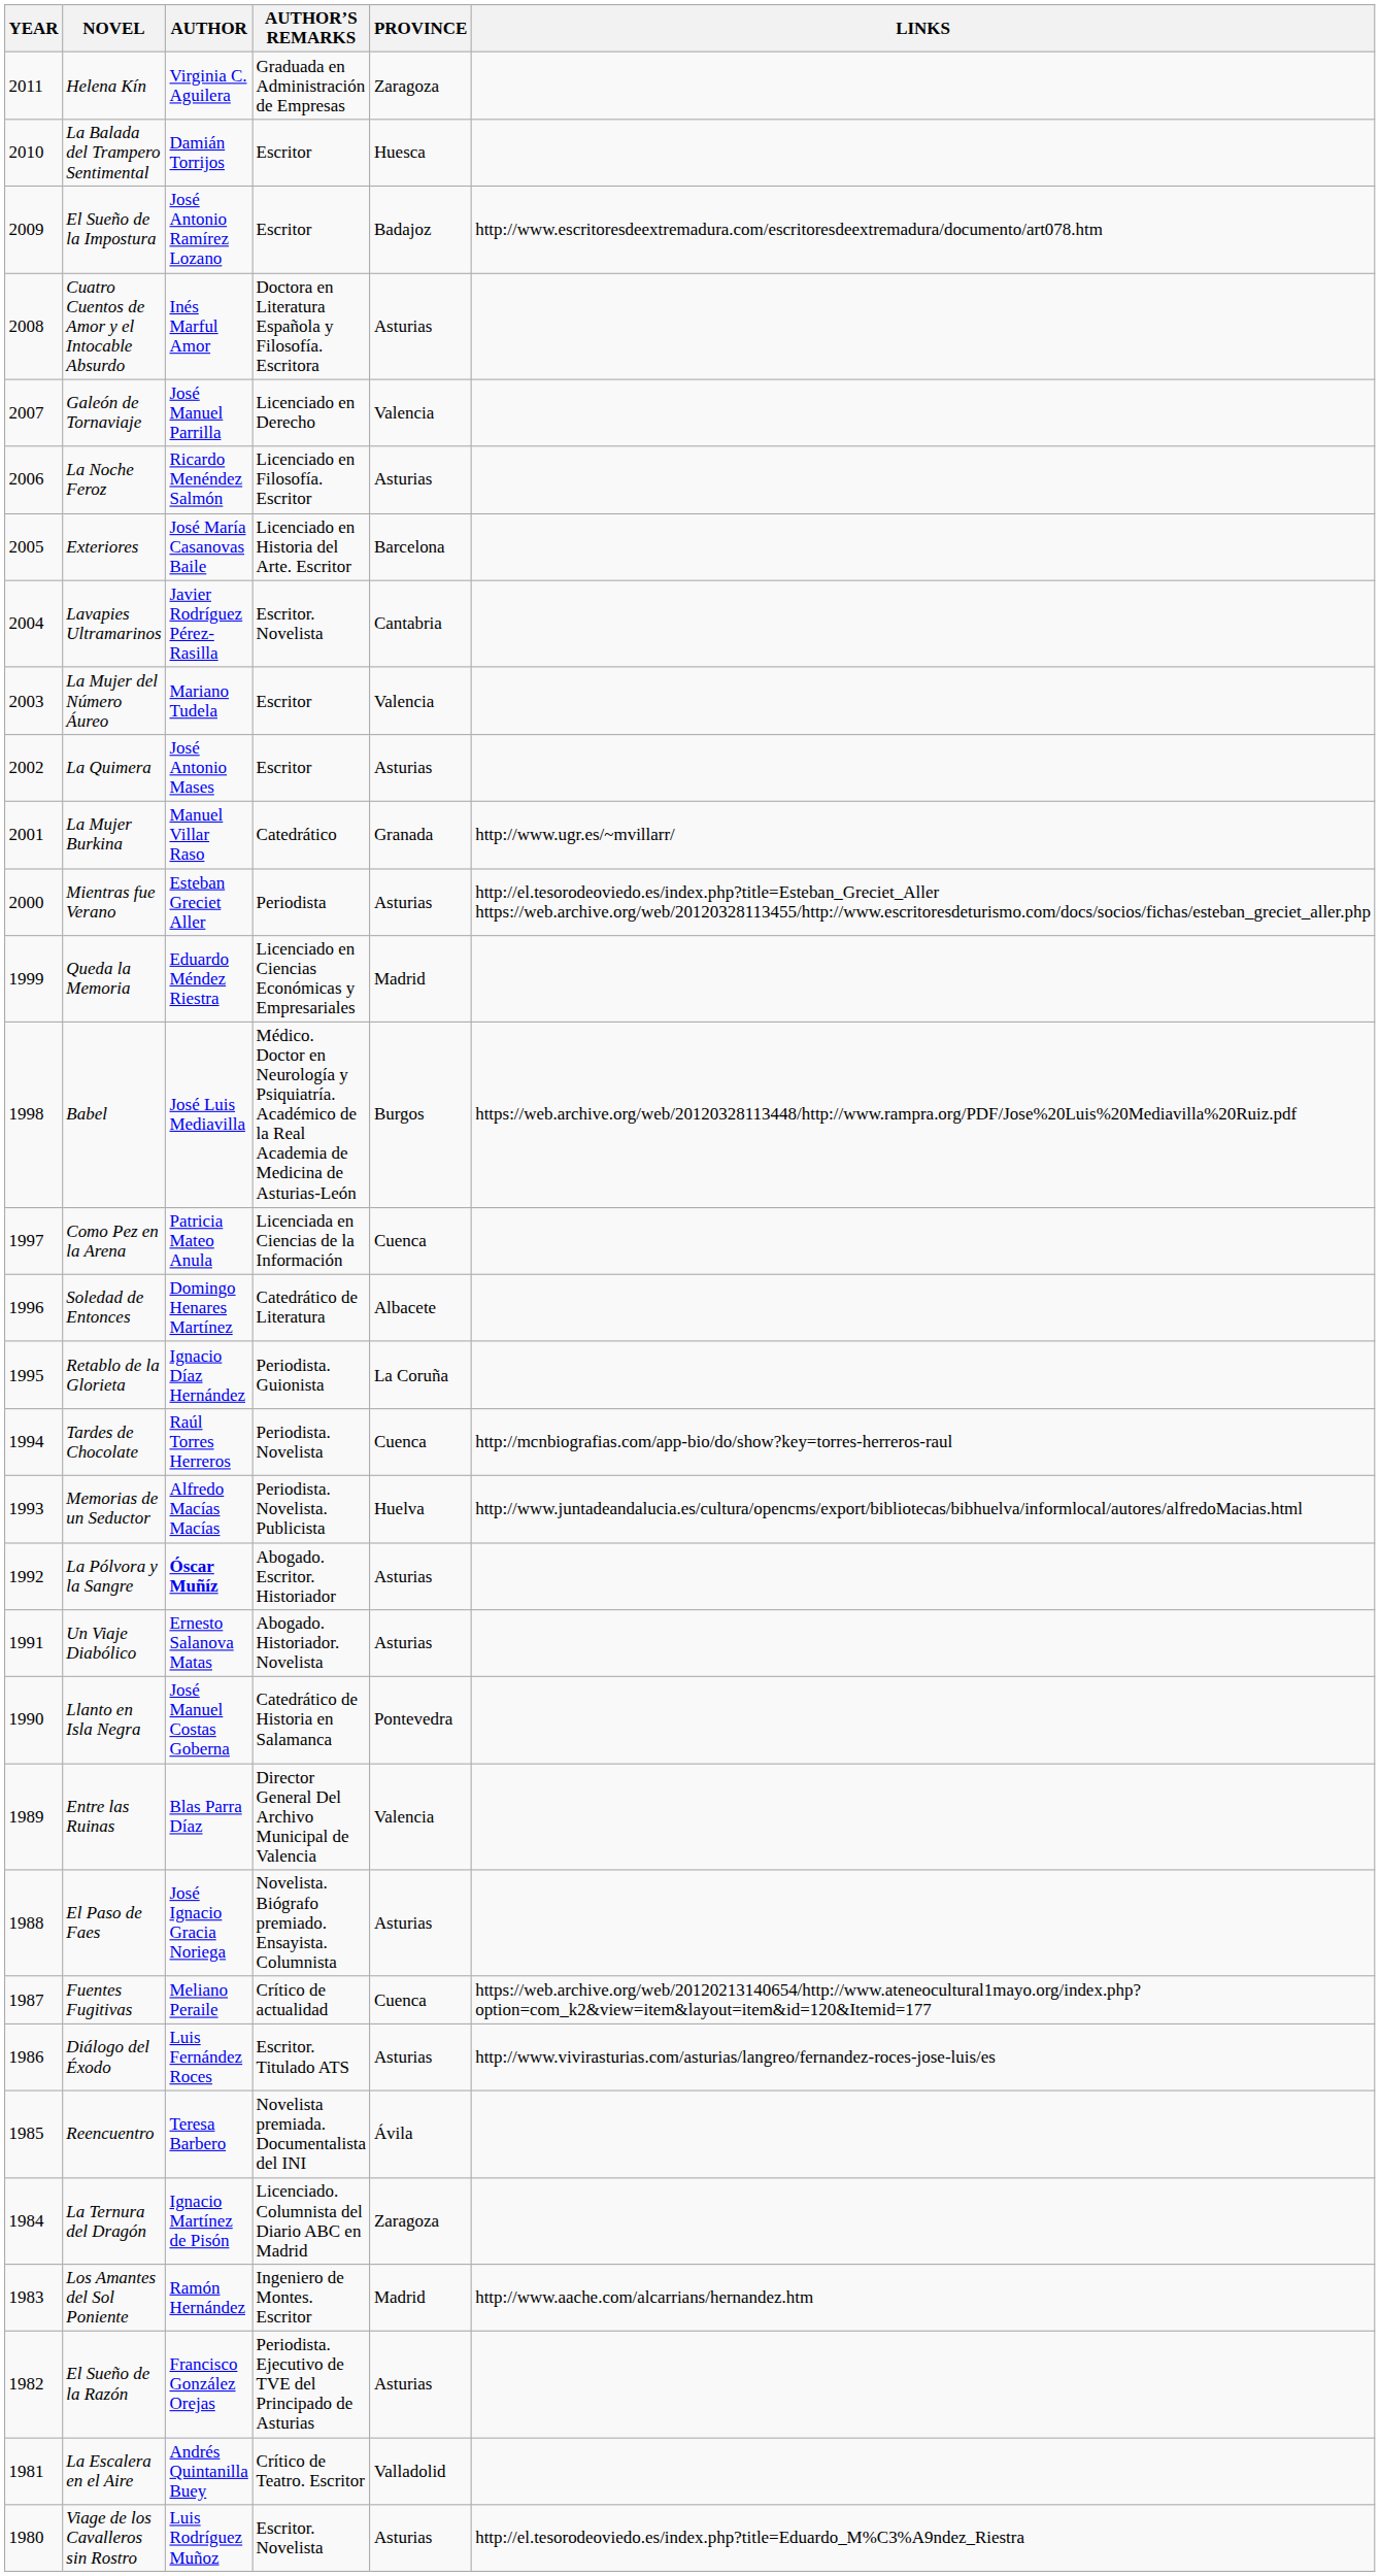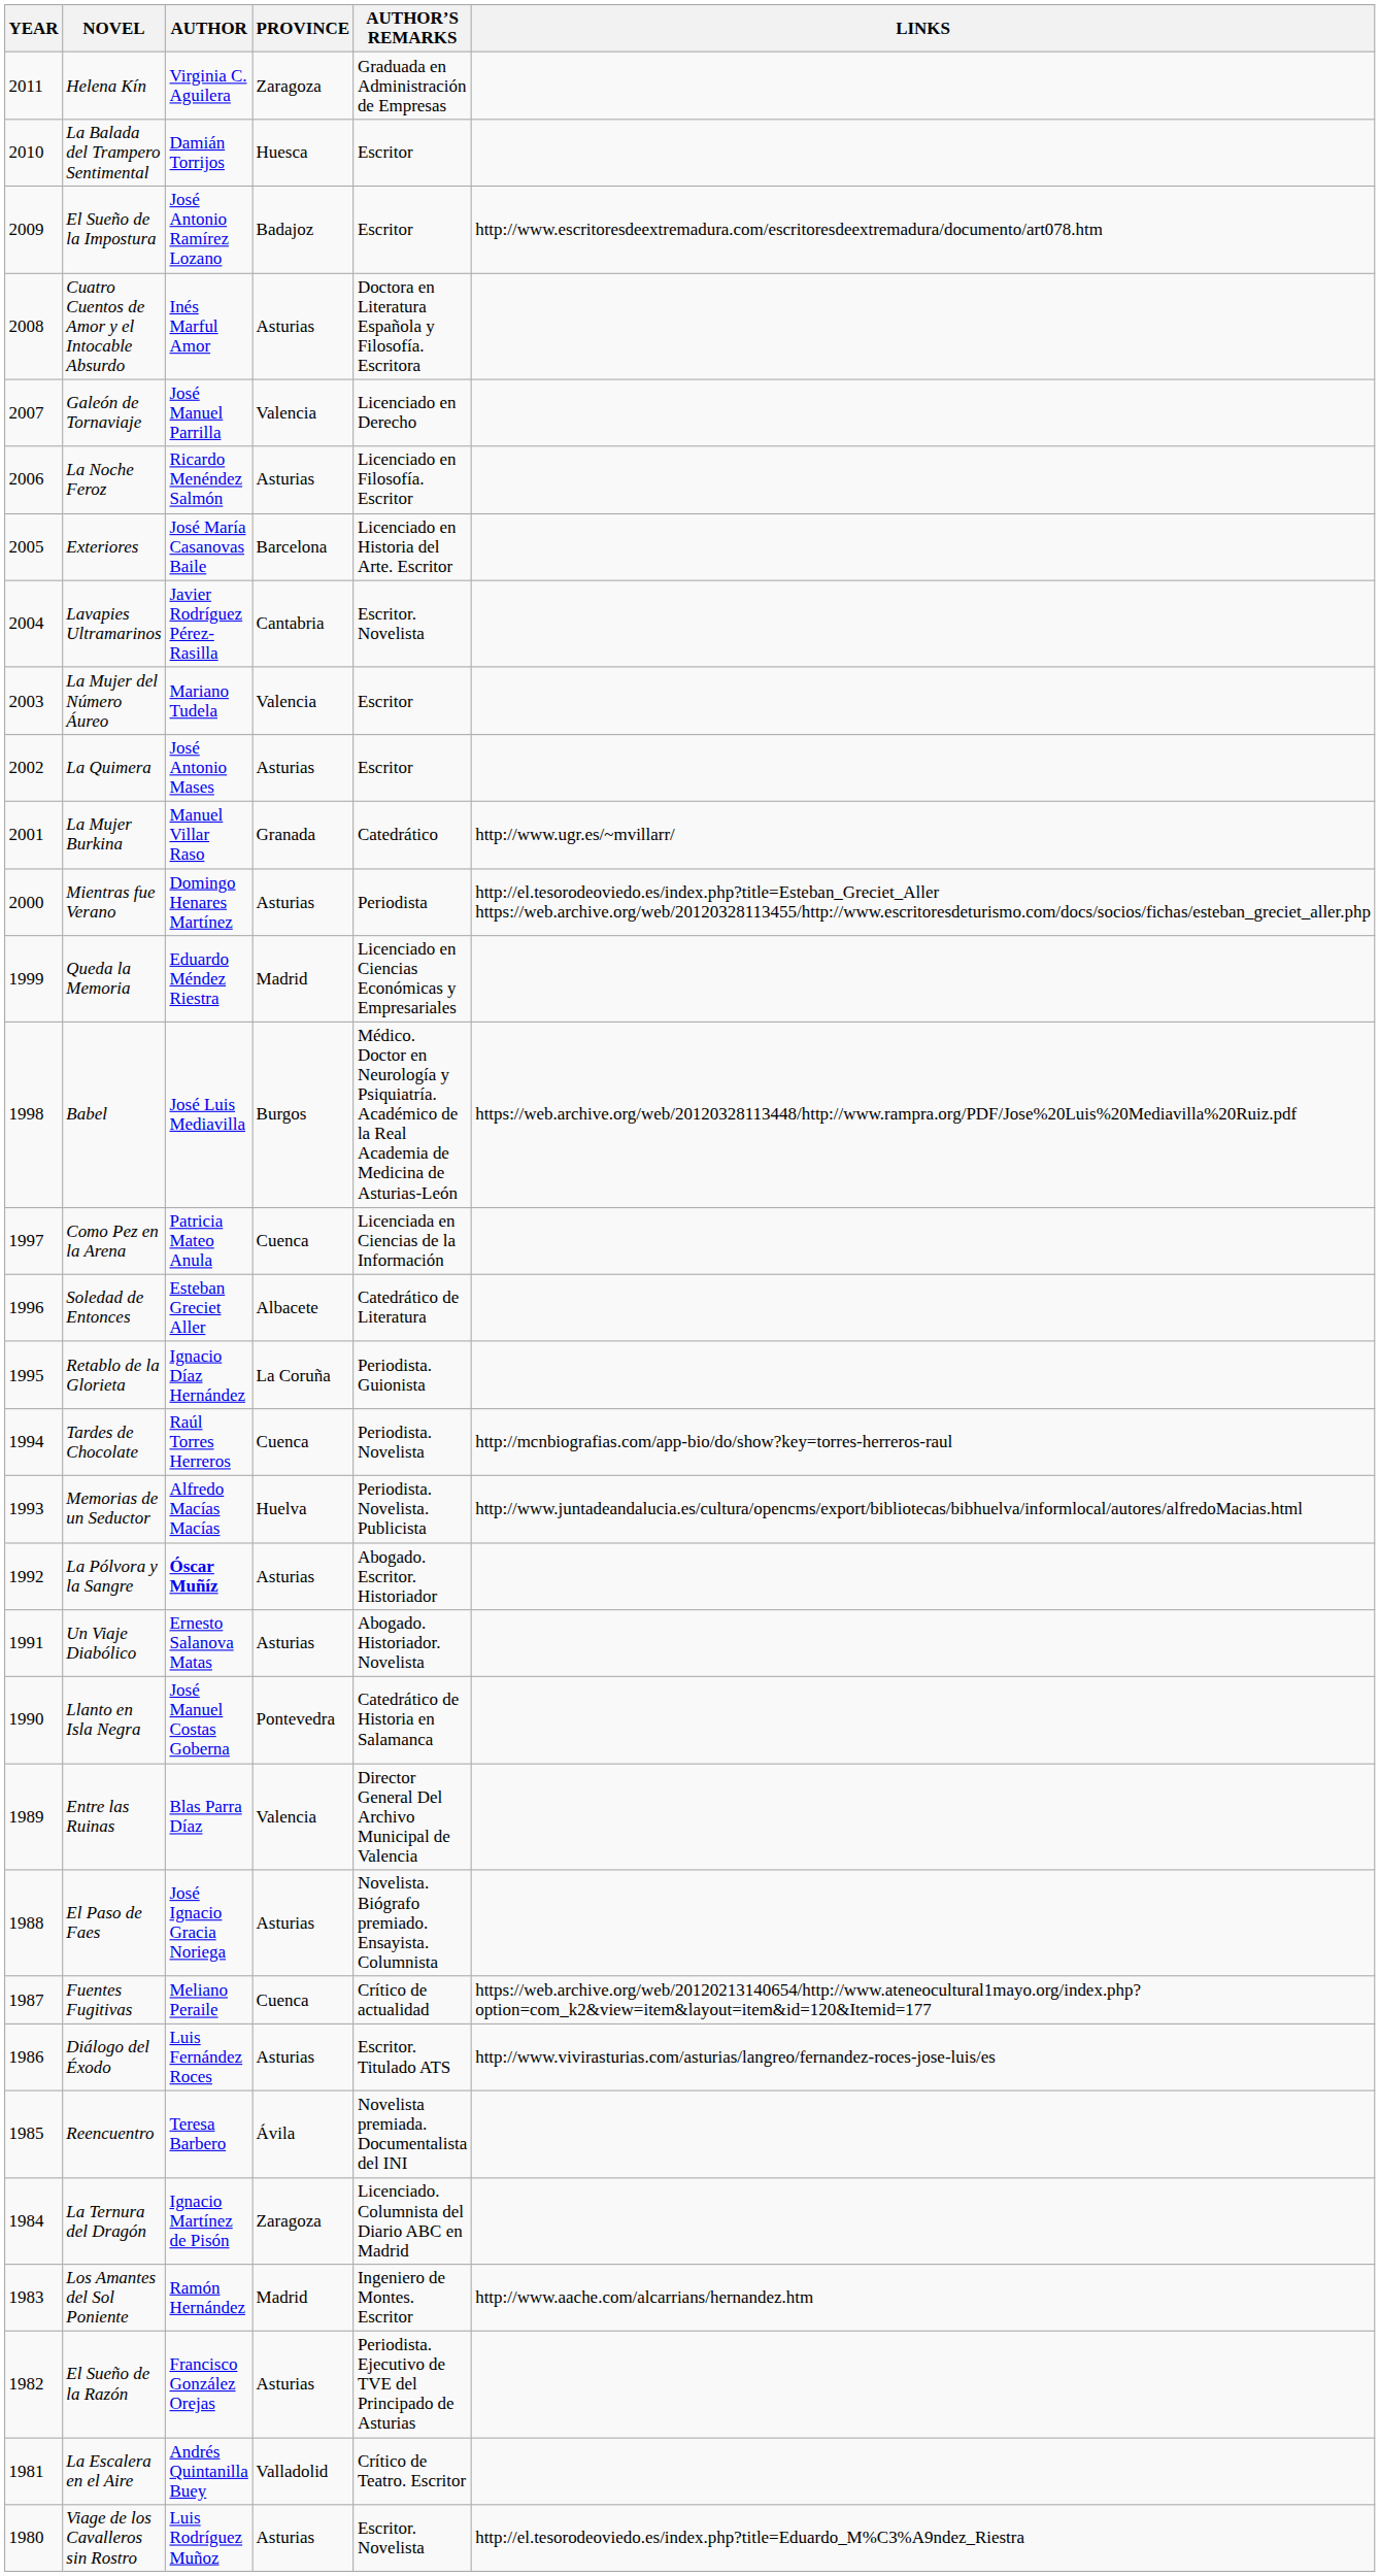columns swapped: PROVINCE <-> AUTHOR’S REMARKS
Mientras fue Verano | AUTHOR: Esteban Greciet Aller -> Domingo Henares Martínez
Soledad de Entonces | AUTHOR: Domingo Henares Martínez -> Esteban Greciet Aller
